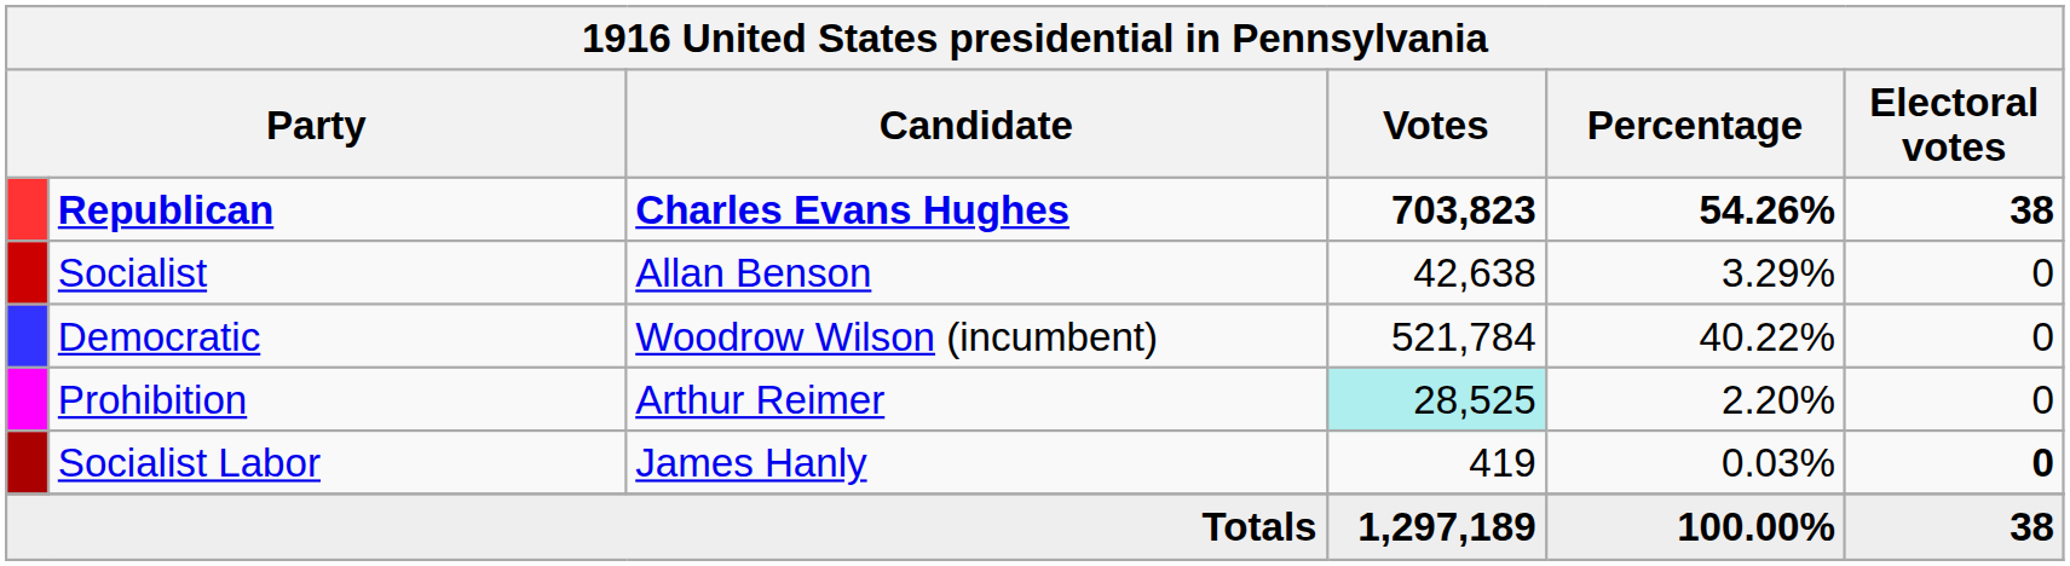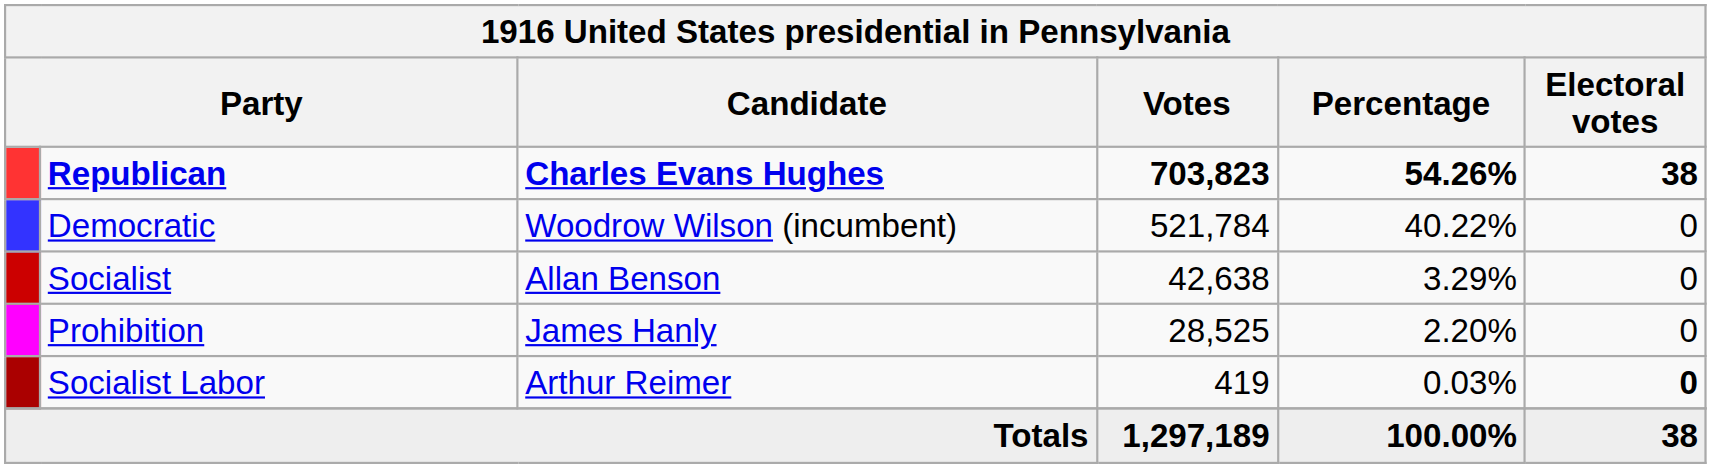rows swapped: Democratic <-> Socialist
Prohibition | Candidate: Arthur Reimer -> James Hanly
Prohibition | Votes: paleturquoise background -> no background
Socialist Labor | Candidate: James Hanly -> Arthur Reimer
